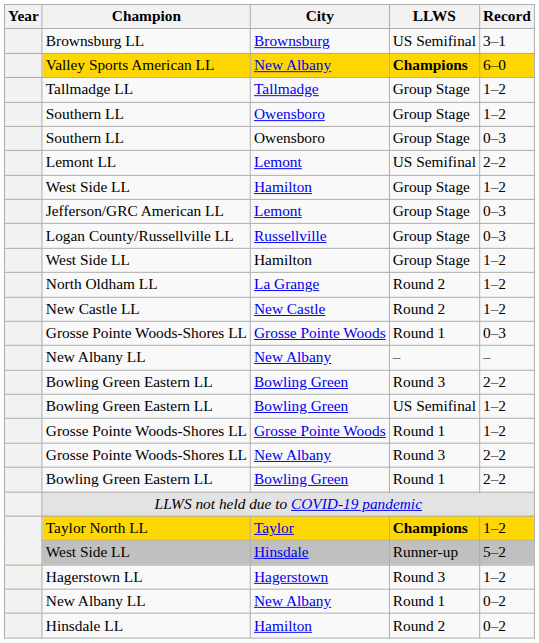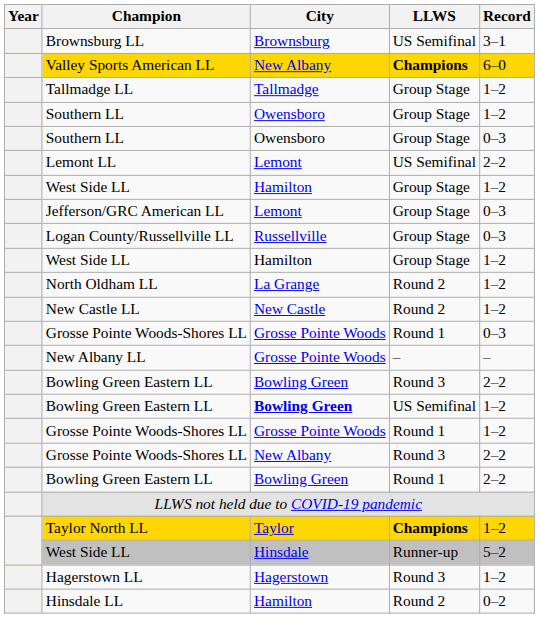New Albany LL / – | City: New Albany -> Grosse Pointe Woods
Bowling Green Eastern LL / US Semifinal | City: normal -> bold
- row: New Albany LL | New Albany | Round 1 | 0–2
